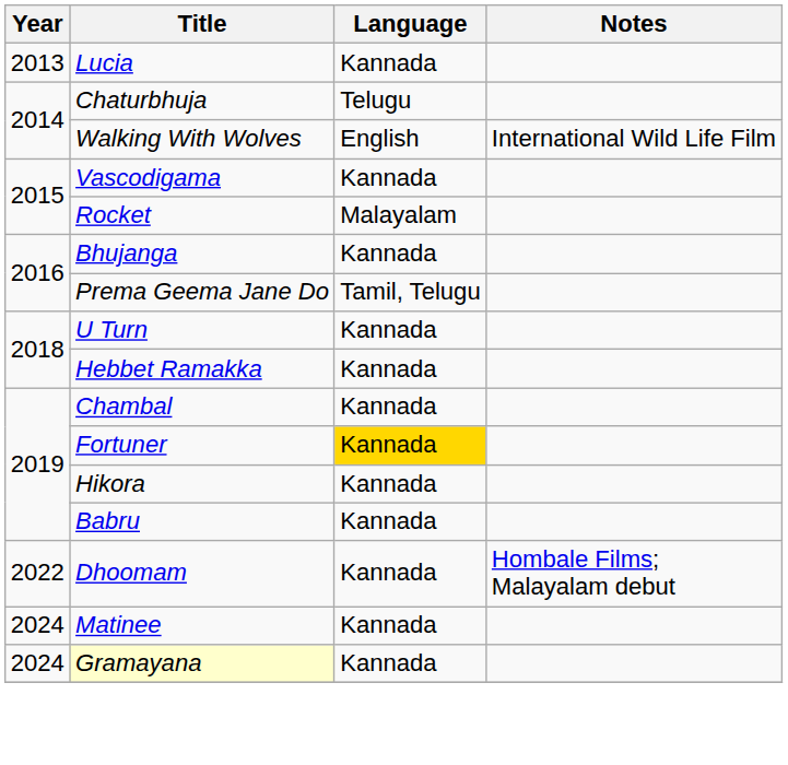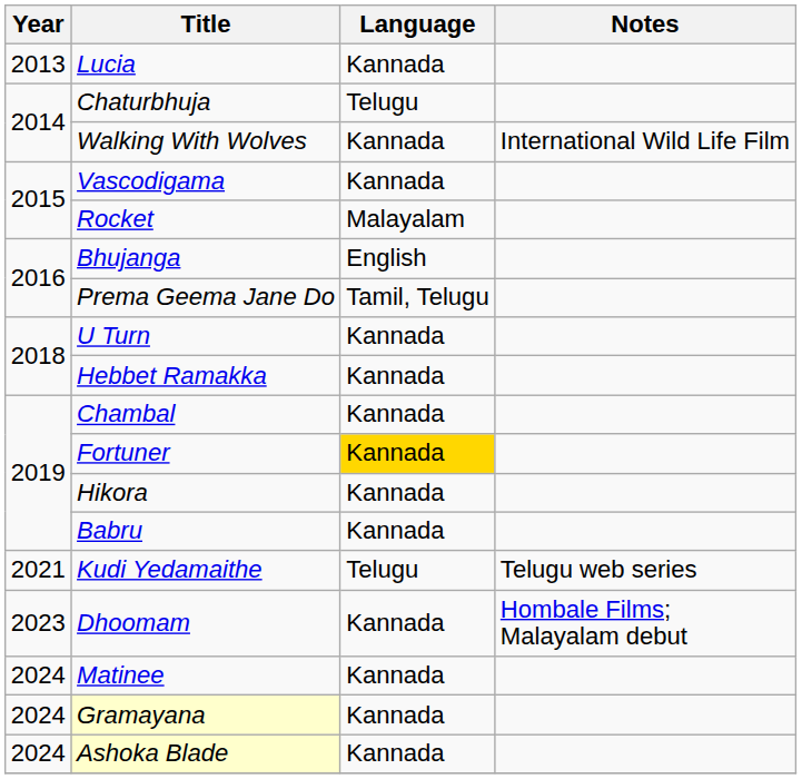Walking With Wolves | Language: English -> Kannada
Bhujanga | Language: Kannada -> English
+ row: 2021 | Kudi Yedamaithe | Telugu | Telugu web series
Dhoomam | Year: 2022 -> 2023
+ row: 2024 | Ashoka Blade | Kannada
